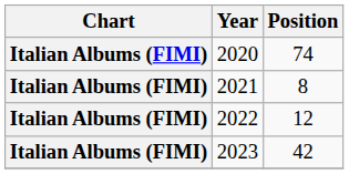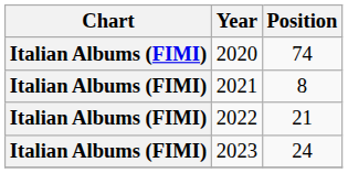2022 | Position: 12 -> 21
2023 | Position: 42 -> 24
